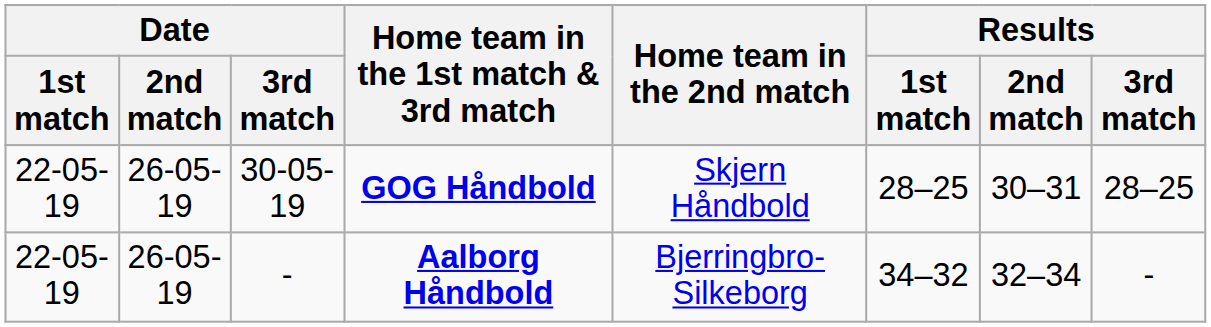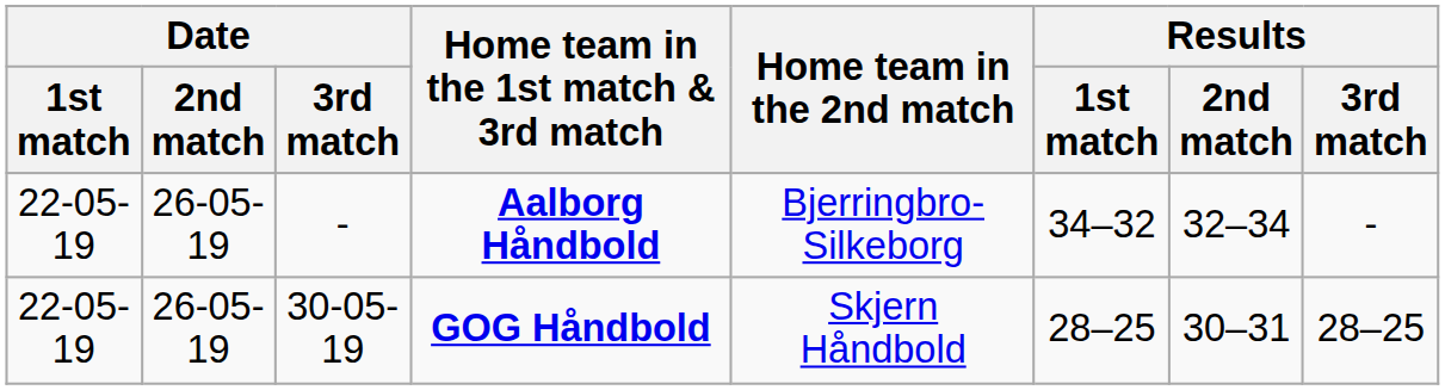rows swapped: Aalborg Håndbold <-> GOG Håndbold
